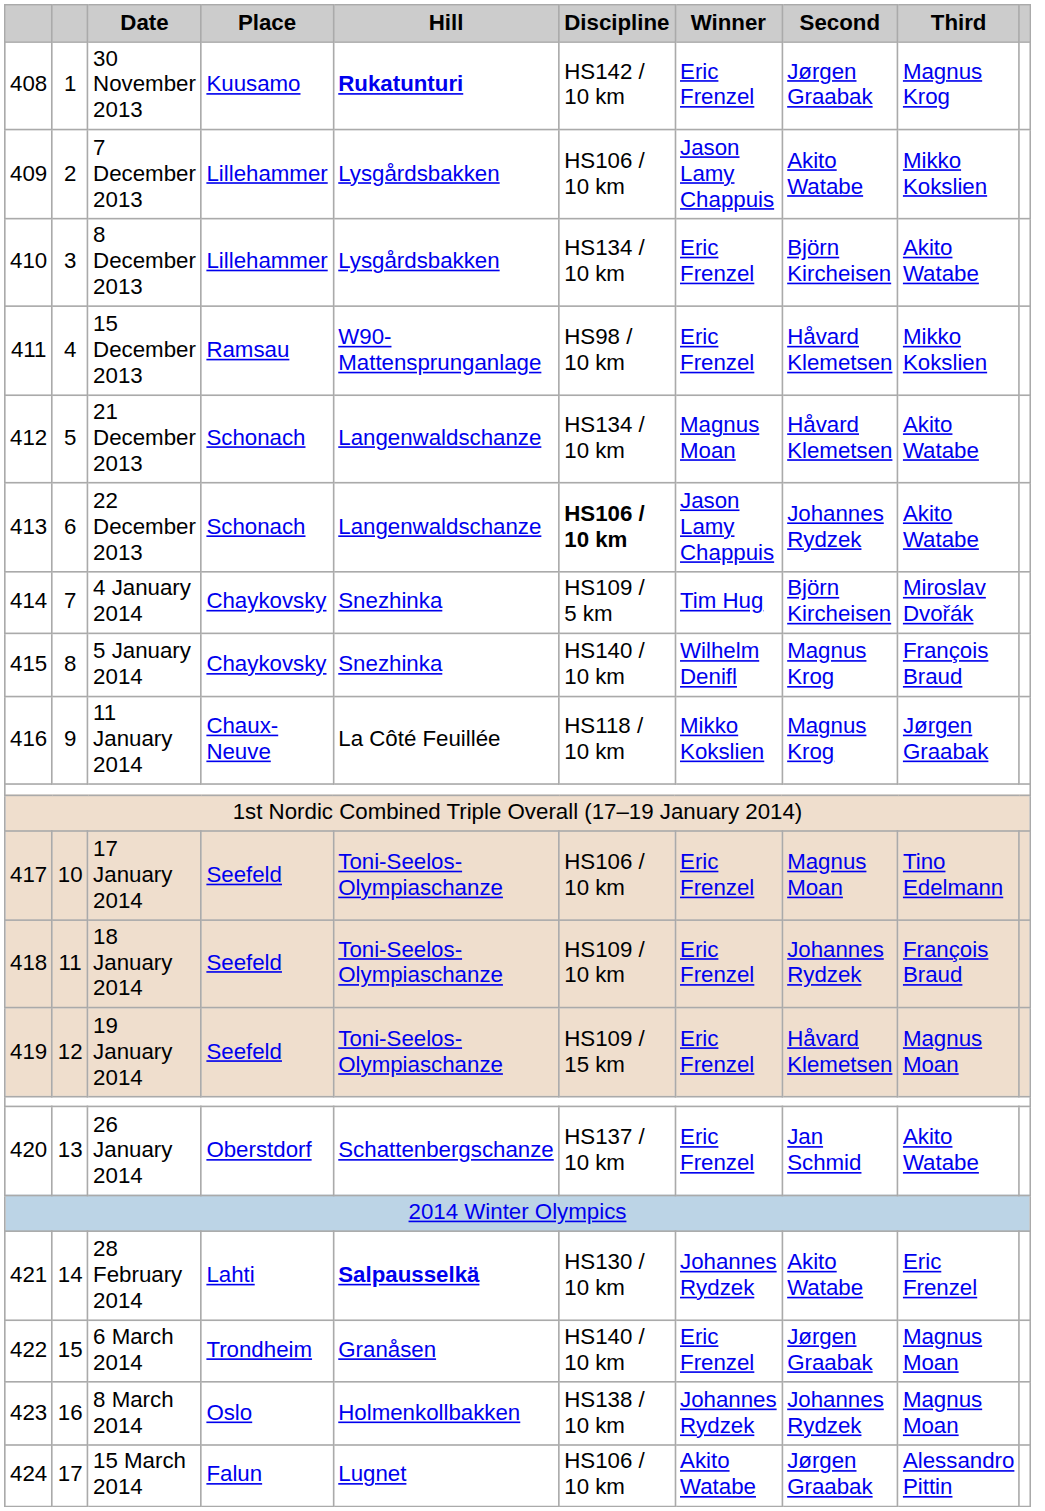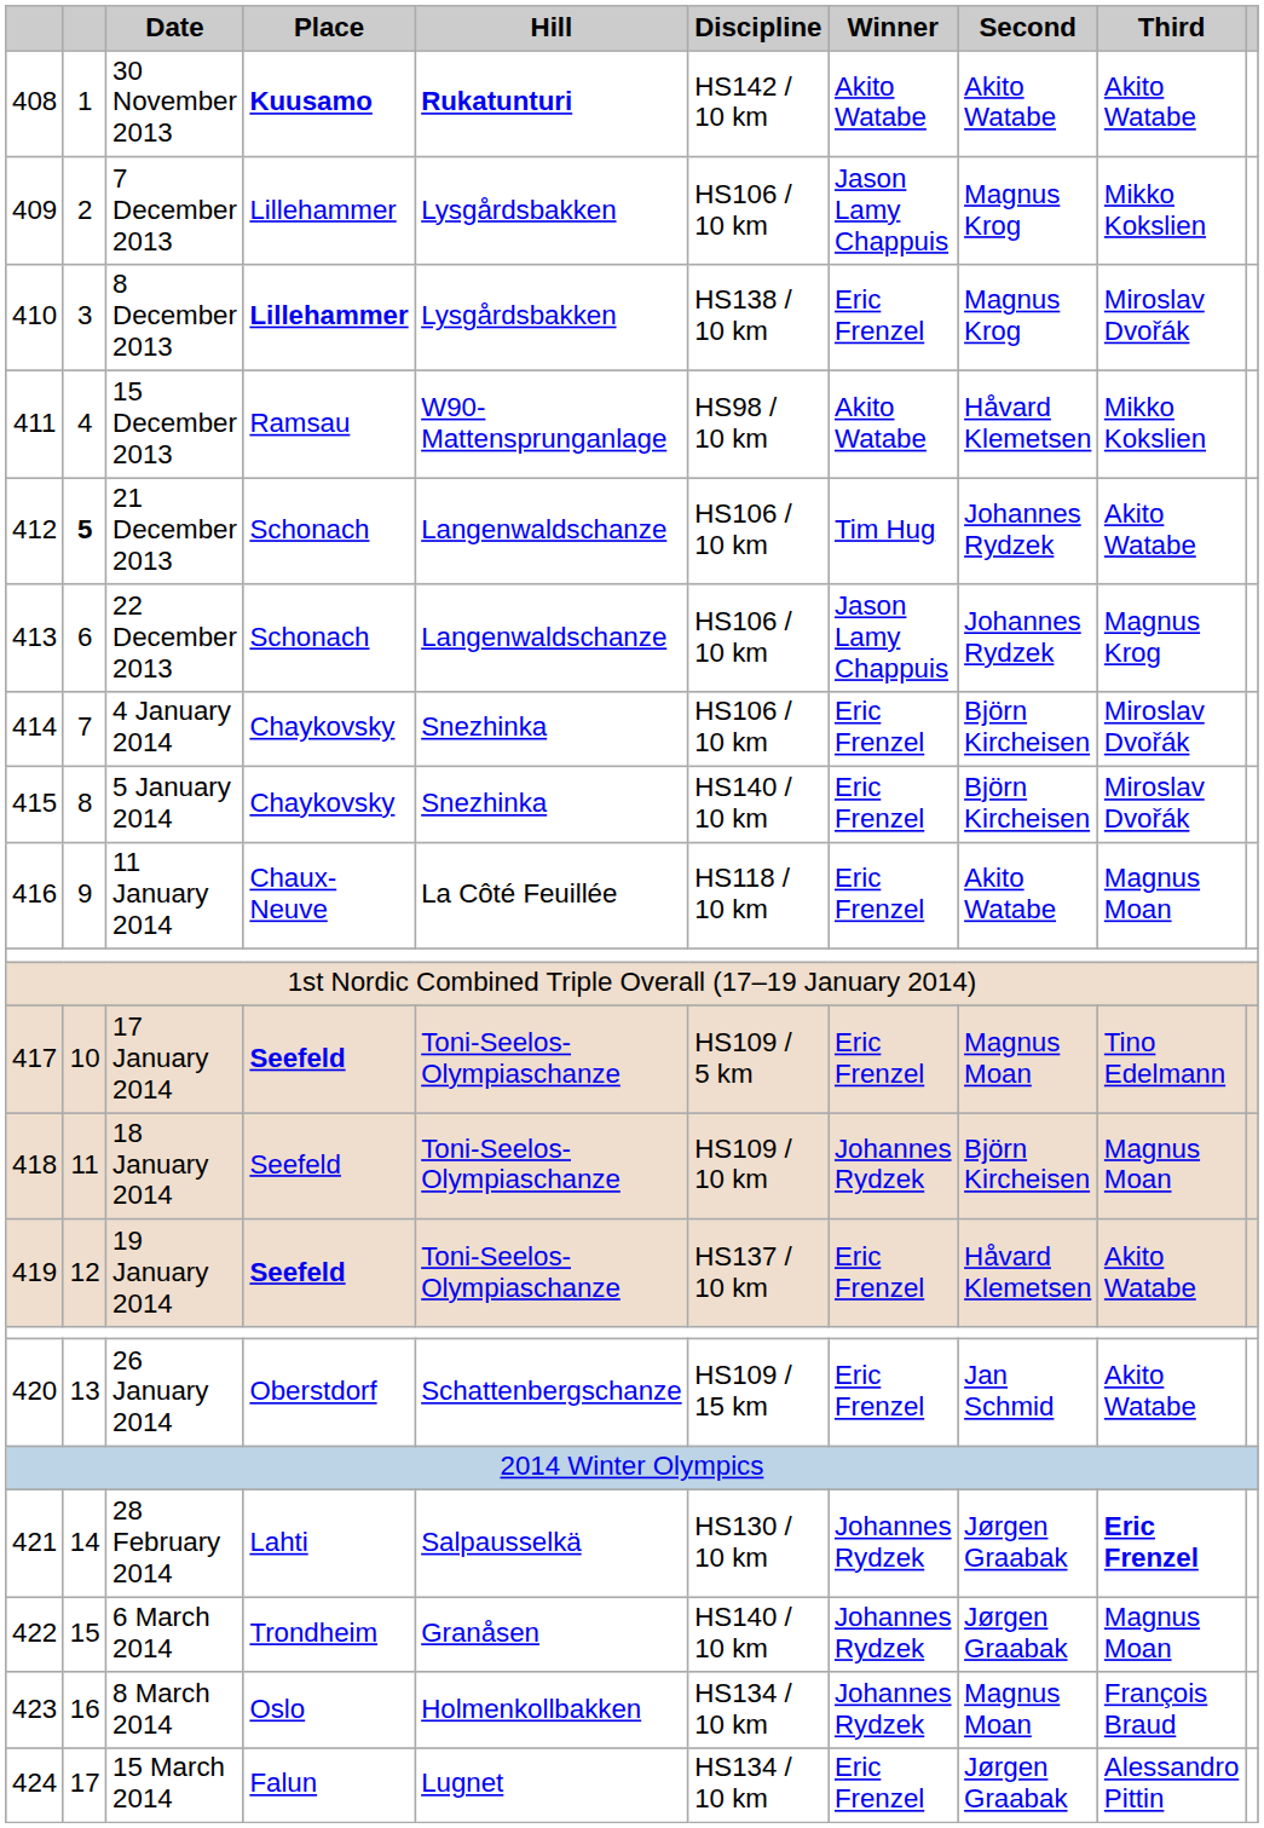30 November 2013 | Place: normal -> bold
30 November 2013 | Winner: Eric Frenzel -> Akito Watabe
30 November 2013 | Second: Jørgen Graabak -> Akito Watabe
30 November 2013 | Third: Magnus Krog -> Akito Watabe
7 December 2013 | Second: Akito Watabe -> Magnus Krog
8 December 2013 | Place: normal -> bold
8 December 2013 | Discipline: HS134 / 10 km -> HS138 / 10 km
8 December 2013 | Second: Björn Kircheisen -> Magnus Krog
8 December 2013 | Third: Akito Watabe -> Miroslav Dvořák
15 December 2013 | Winner: Eric Frenzel -> Akito Watabe
21 December 2013 | column 2: normal -> bold
21 December 2013 | Discipline: HS134 / 10 km -> HS106 / 10 km
21 December 2013 | Winner: Magnus Moan -> Tim Hug
21 December 2013 | Second: Håvard Klemetsen -> Johannes Rydzek
22 December 2013 | Discipline: bold -> normal
22 December 2013 | Third: Akito Watabe -> Magnus Krog
4 January 2014 | Discipline: HS109 / 5 km -> HS106 / 10 km
4 January 2014 | Winner: Tim Hug -> Eric Frenzel
5 January 2014 | Winner: Wilhelm Denifl -> Eric Frenzel
5 January 2014 | Second: Magnus Krog -> Björn Kircheisen
5 January 2014 | Third: François Braud -> Miroslav Dvořák
11 January 2014 | Winner: Mikko Kokslien -> Eric Frenzel
11 January 2014 | Second: Magnus Krog -> Akito Watabe
11 January 2014 | Third: Jørgen Graabak -> Magnus Moan
17 January 2014 | Place: normal -> bold
17 January 2014 | Discipline: HS106 / 10 km -> HS109 / 5 km
18 January 2014 | Winner: Eric Frenzel -> Johannes Rydzek
18 January 2014 | Second: Johannes Rydzek -> Björn Kircheisen
18 January 2014 | Third: François Braud -> Magnus Moan
19 January 2014 | Place: normal -> bold
19 January 2014 | Discipline: HS109 / 15 km -> HS137 / 10 km
19 January 2014 | Third: Magnus Moan -> Akito Watabe
26 January 2014 | Discipline: HS137 / 10 km -> HS109 / 15 km
28 February 2014 | Hill: bold -> normal
28 February 2014 | Second: Akito Watabe -> Jørgen Graabak
28 February 2014 | Third: normal -> bold
6 March 2014 | Winner: Eric Frenzel -> Johannes Rydzek
8 March 2014 | Discipline: HS138 / 10 km -> HS134 / 10 km
8 March 2014 | Second: Johannes Rydzek -> Magnus Moan
8 March 2014 | Third: Magnus Moan -> François Braud
15 March 2014 | Discipline: HS106 / 10 km -> HS134 / 10 km
15 March 2014 | Winner: Akito Watabe -> Eric Frenzel
